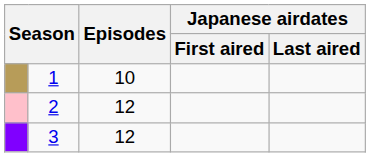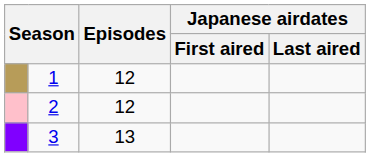1 | Episodes: 10 -> 12
3 | Episodes: 12 -> 13
